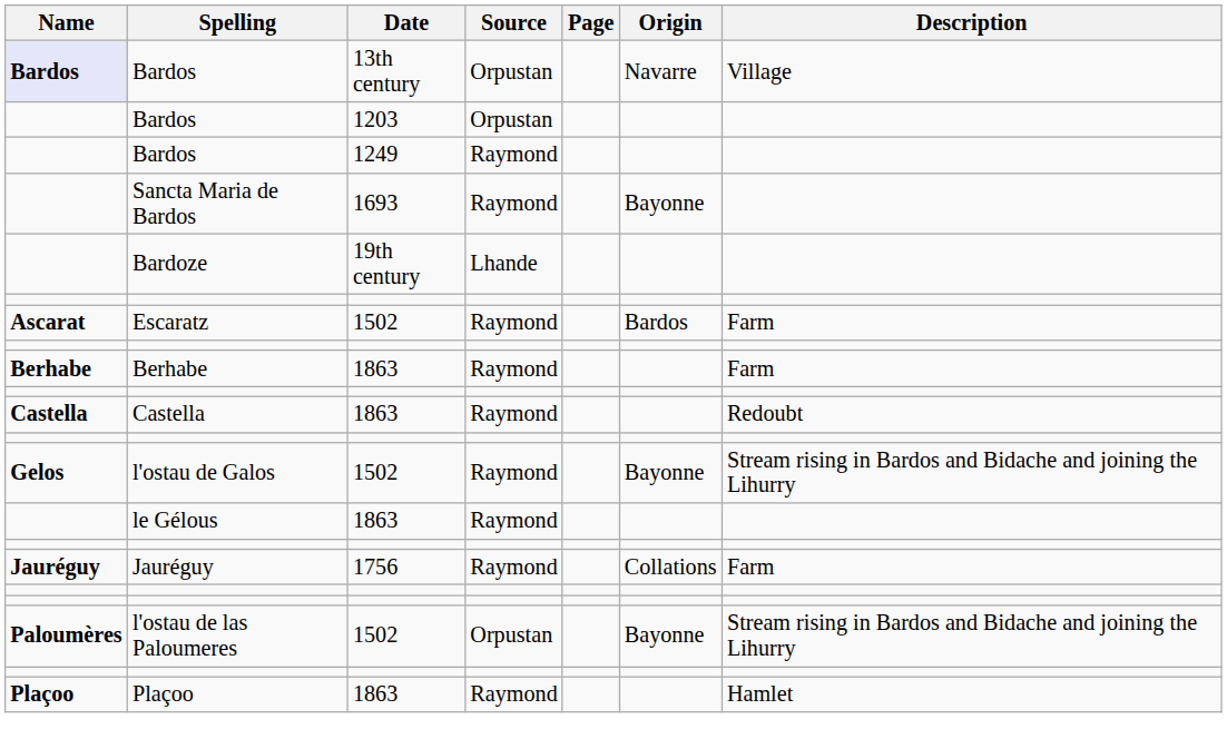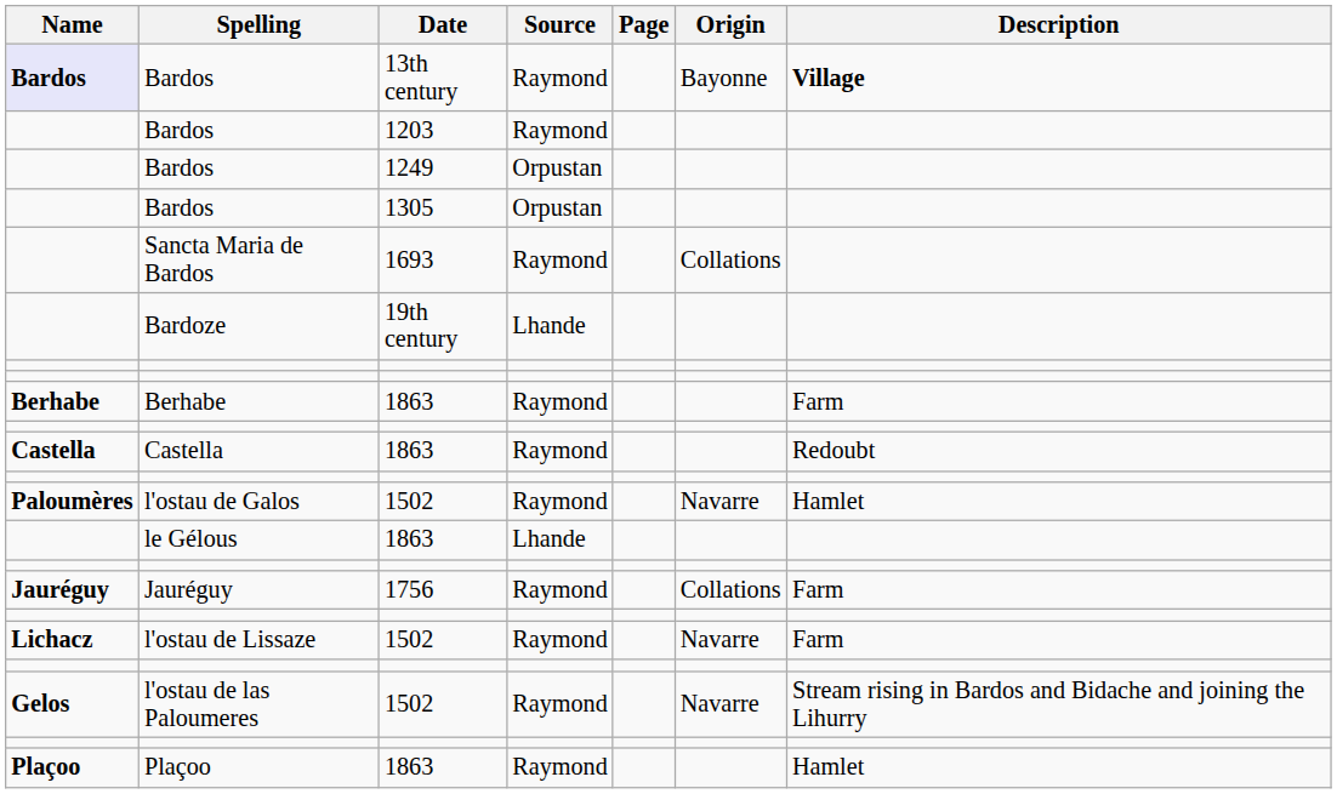Bardos / 13th century | Source: Orpustan -> Raymond
Bardos / 13th century | Origin: Navarre -> Bayonne
Bardos / 13th century | Description: normal -> bold
Bardos / 1203 | Source: Orpustan -> Raymond
Bardos / 1249 | Source: Raymond -> Orpustan
+ row: Bardos | 1305 | Orpustan
Sancta Maria de Bardos | Origin: Bayonne -> Collations
- row: Ascarat | Escaratz | 1502 | Raymond | Bardos | Farm
l'ostau de Galos | Name: Gelos -> Paloumères
l'ostau de Galos | Origin: Bayonne -> Navarre
l'ostau de Galos | Description: Stream rising in Bardos and Bidache and joining the Lihurry -> Hamlet
le Gélous | Source: Raymond -> Lhande
+ row: Lichacz | l'ostau de Lissaze | 1502 | Raymond | Navarre | Farm
l'ostau de las Paloumeres | Name: Paloumères -> Gelos
l'ostau de las Paloumeres | Source: Orpustan -> Raymond
l'ostau de las Paloumeres | Origin: Bayonne -> Navarre
